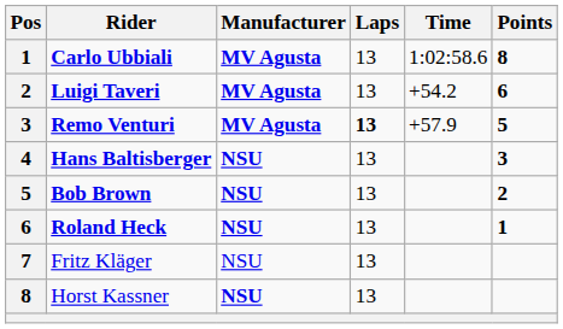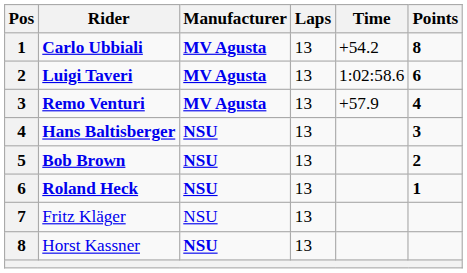Carlo Ubbiali | Time: 1:02:58.6 -> +54.2
Luigi Taveri | Time: +54.2 -> 1:02:58.6
Remo Venturi | Laps: bold -> normal
Remo Venturi | Points: 5 -> 4
